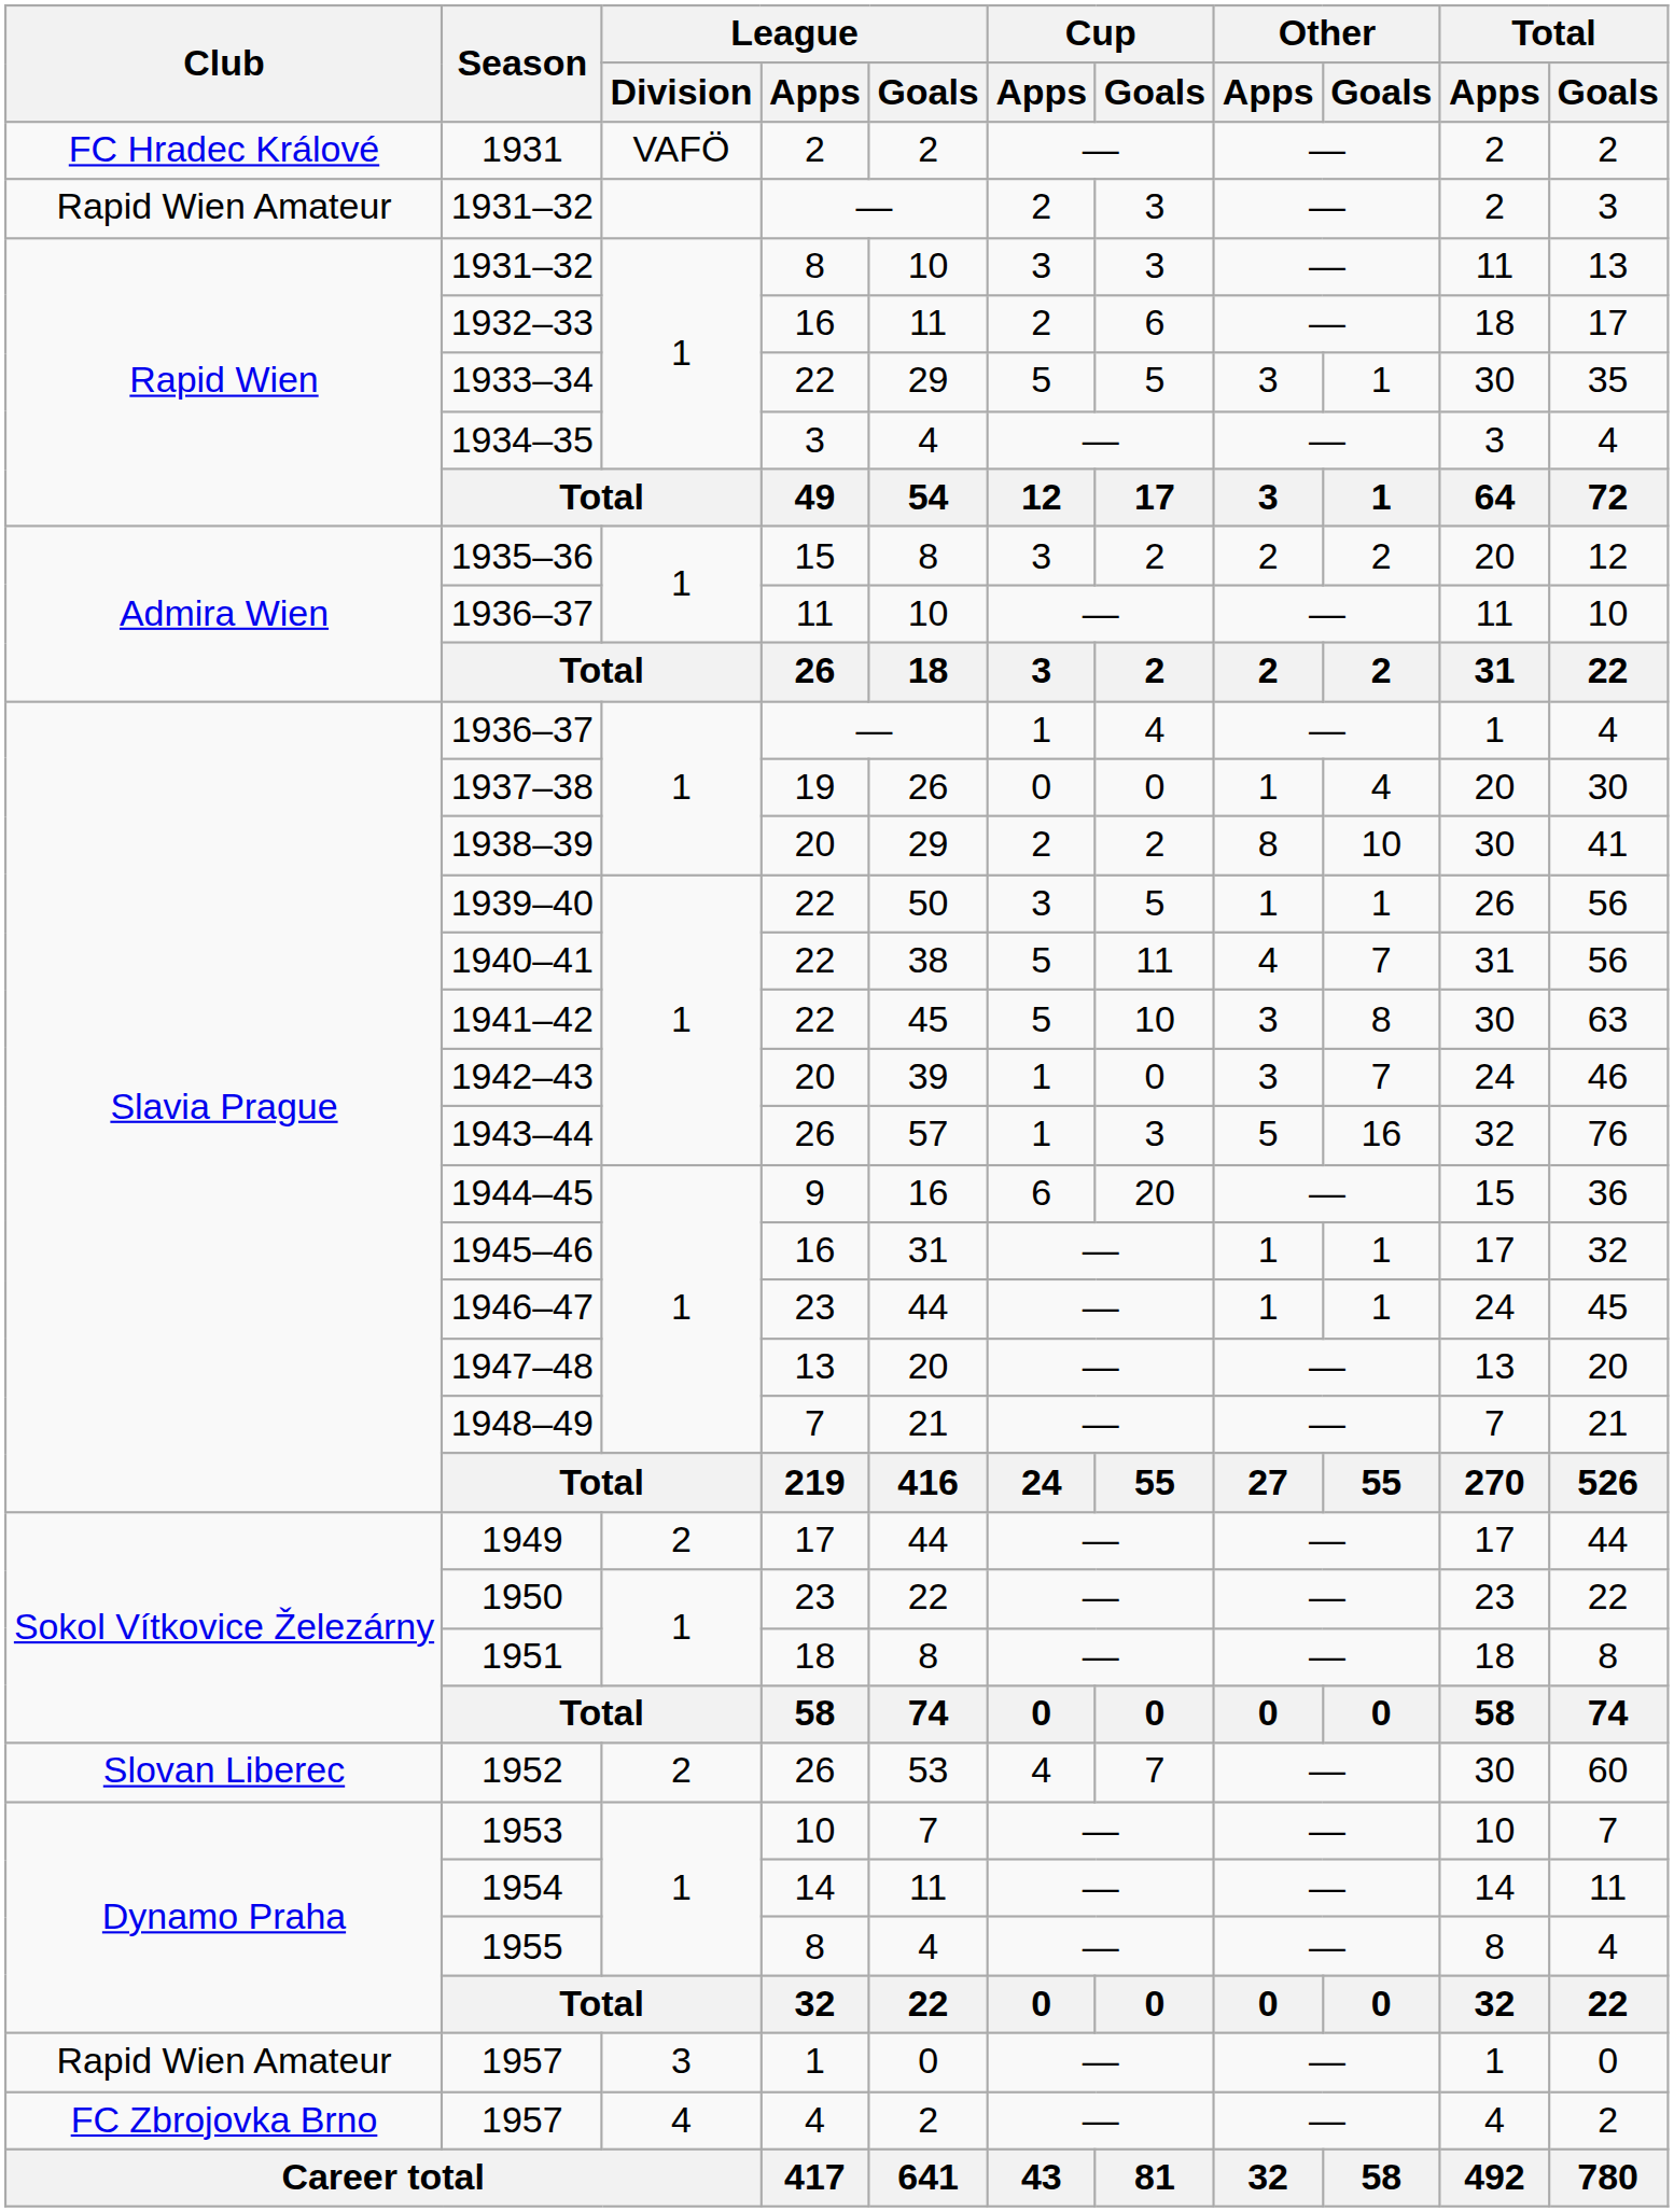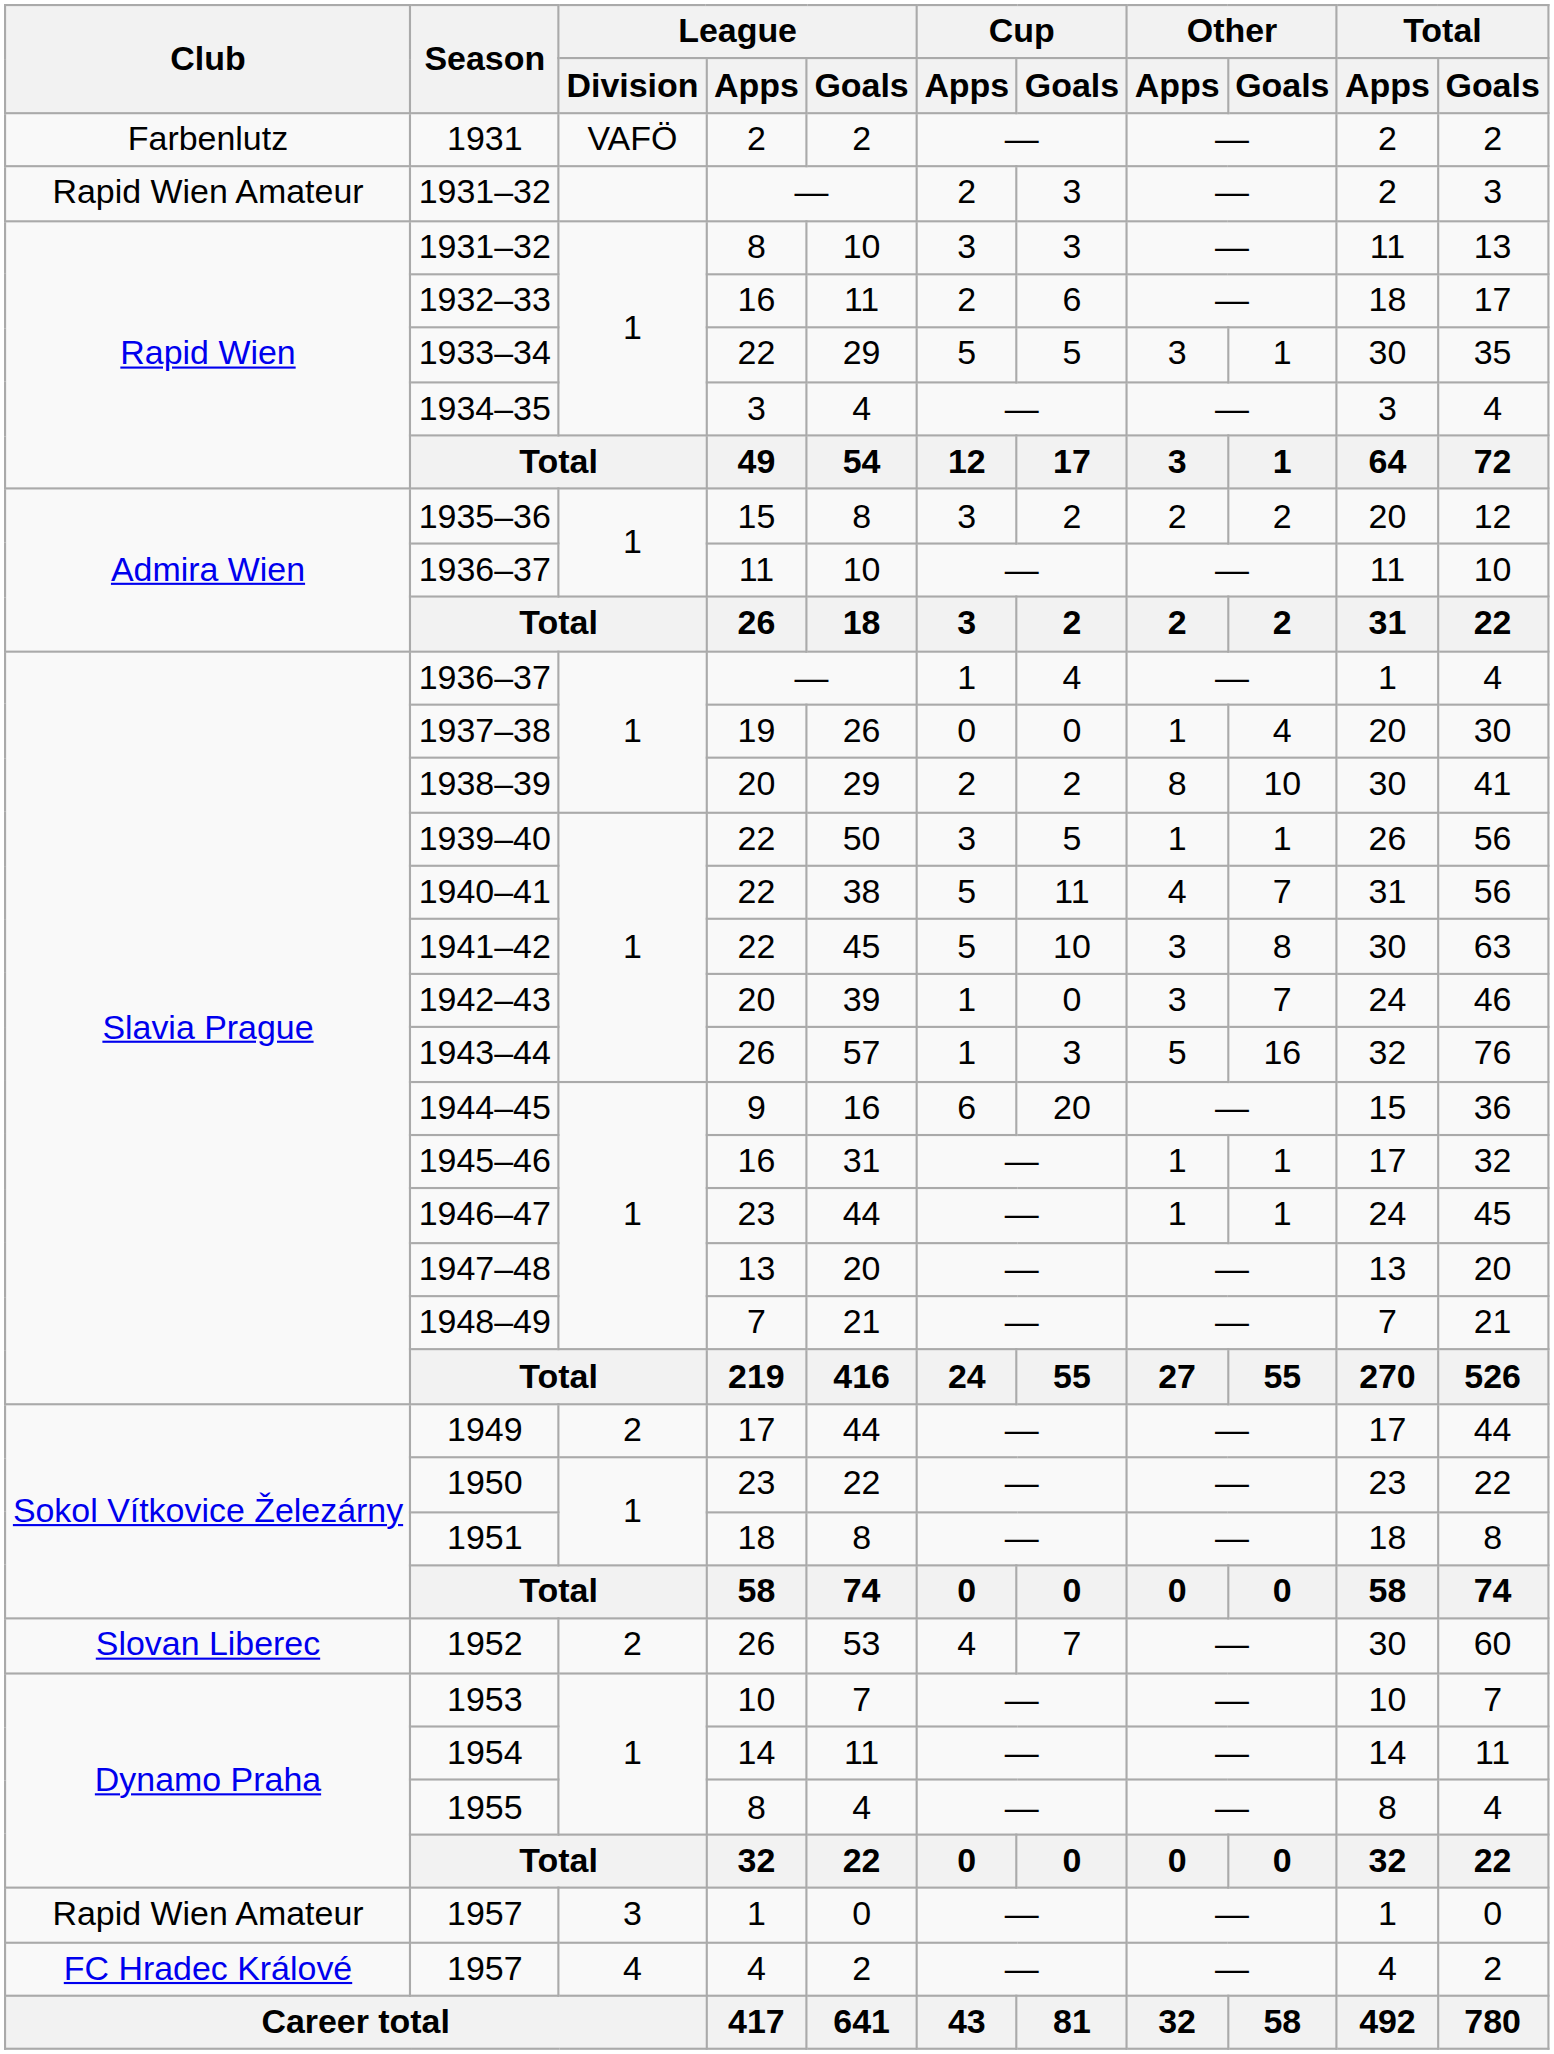1931 | Club: FC Hradec Králové -> Farbenlutz
1957 / 4 | Club: FC Zbrojovka Brno -> FC Hradec Králové
